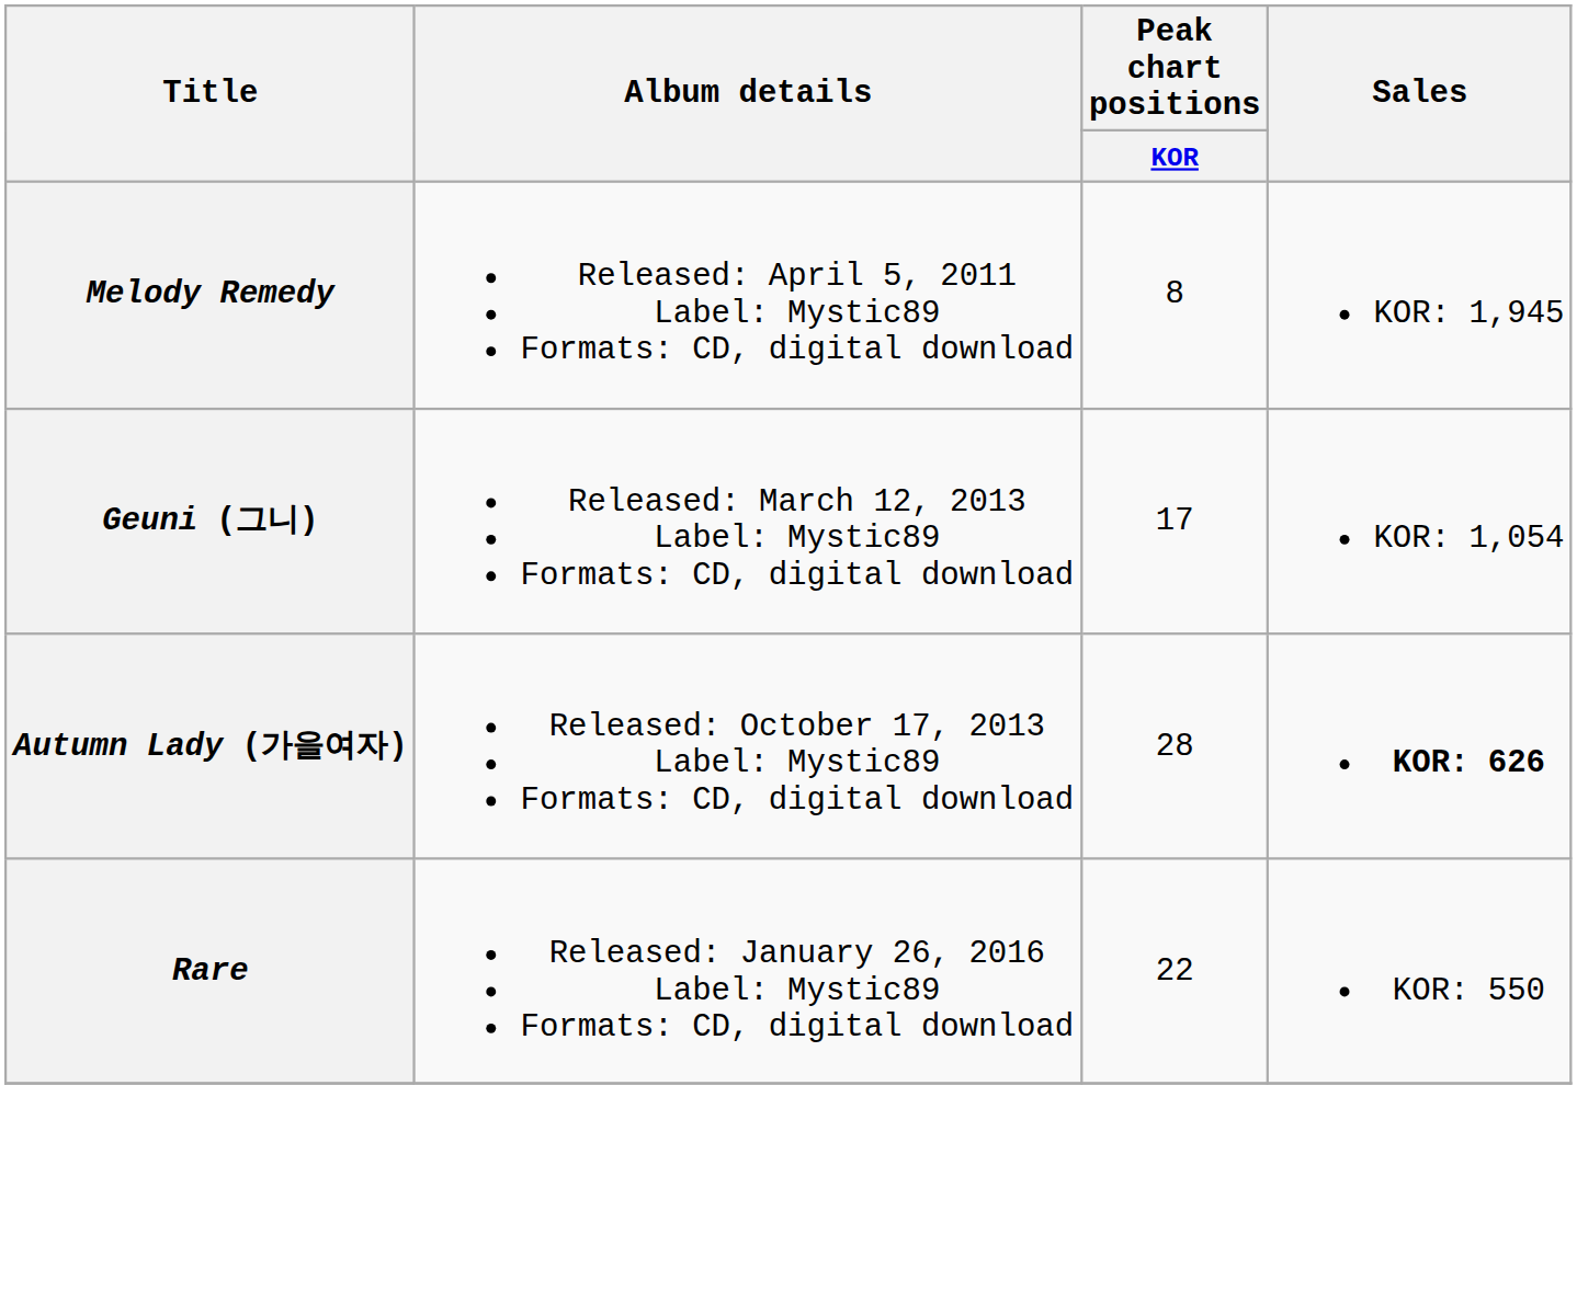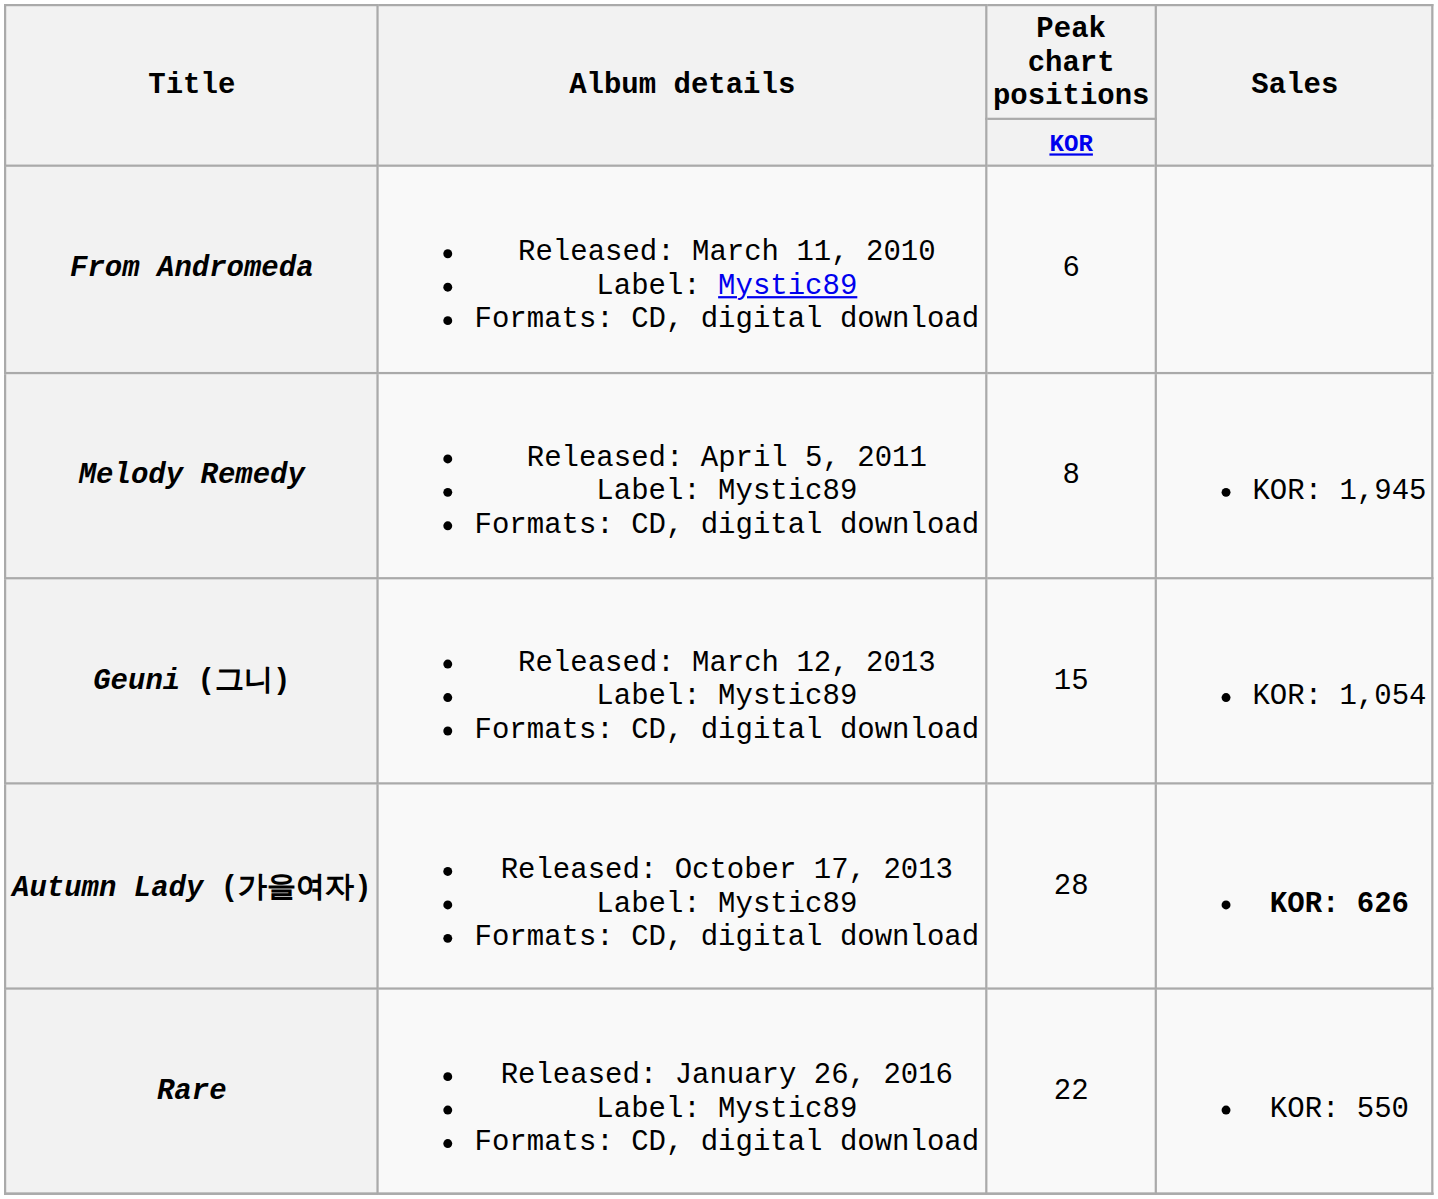+ row: From Andromeda | Released: March 11, 2010 Label: Mystic89 Formats: CD, digital download | 6
Geuni (그니) | Peak chart positions / KOR: 17 -> 15
